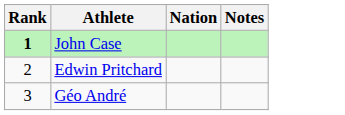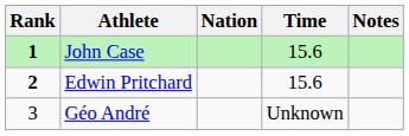+ column: Time | 15.6 | 15.6 | Unknown
Edwin Pritchard | Rank: normal -> bold
